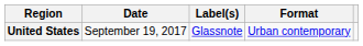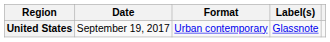columns swapped: Format <-> Label(s)
